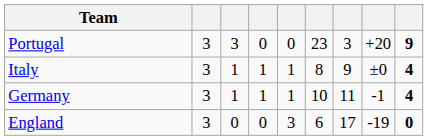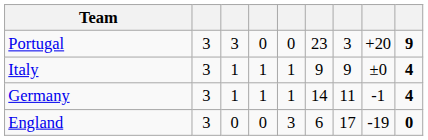Italy | column 6: 8 -> 9
Germany | column 6: 10 -> 14
